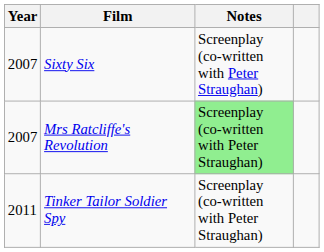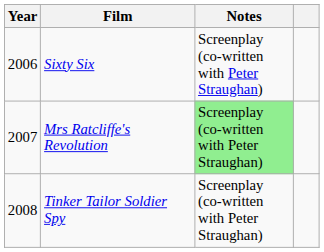Sixty Six | Year: 2007 -> 2006
Tinker Tailor Soldier Spy | Year: 2011 -> 2008
